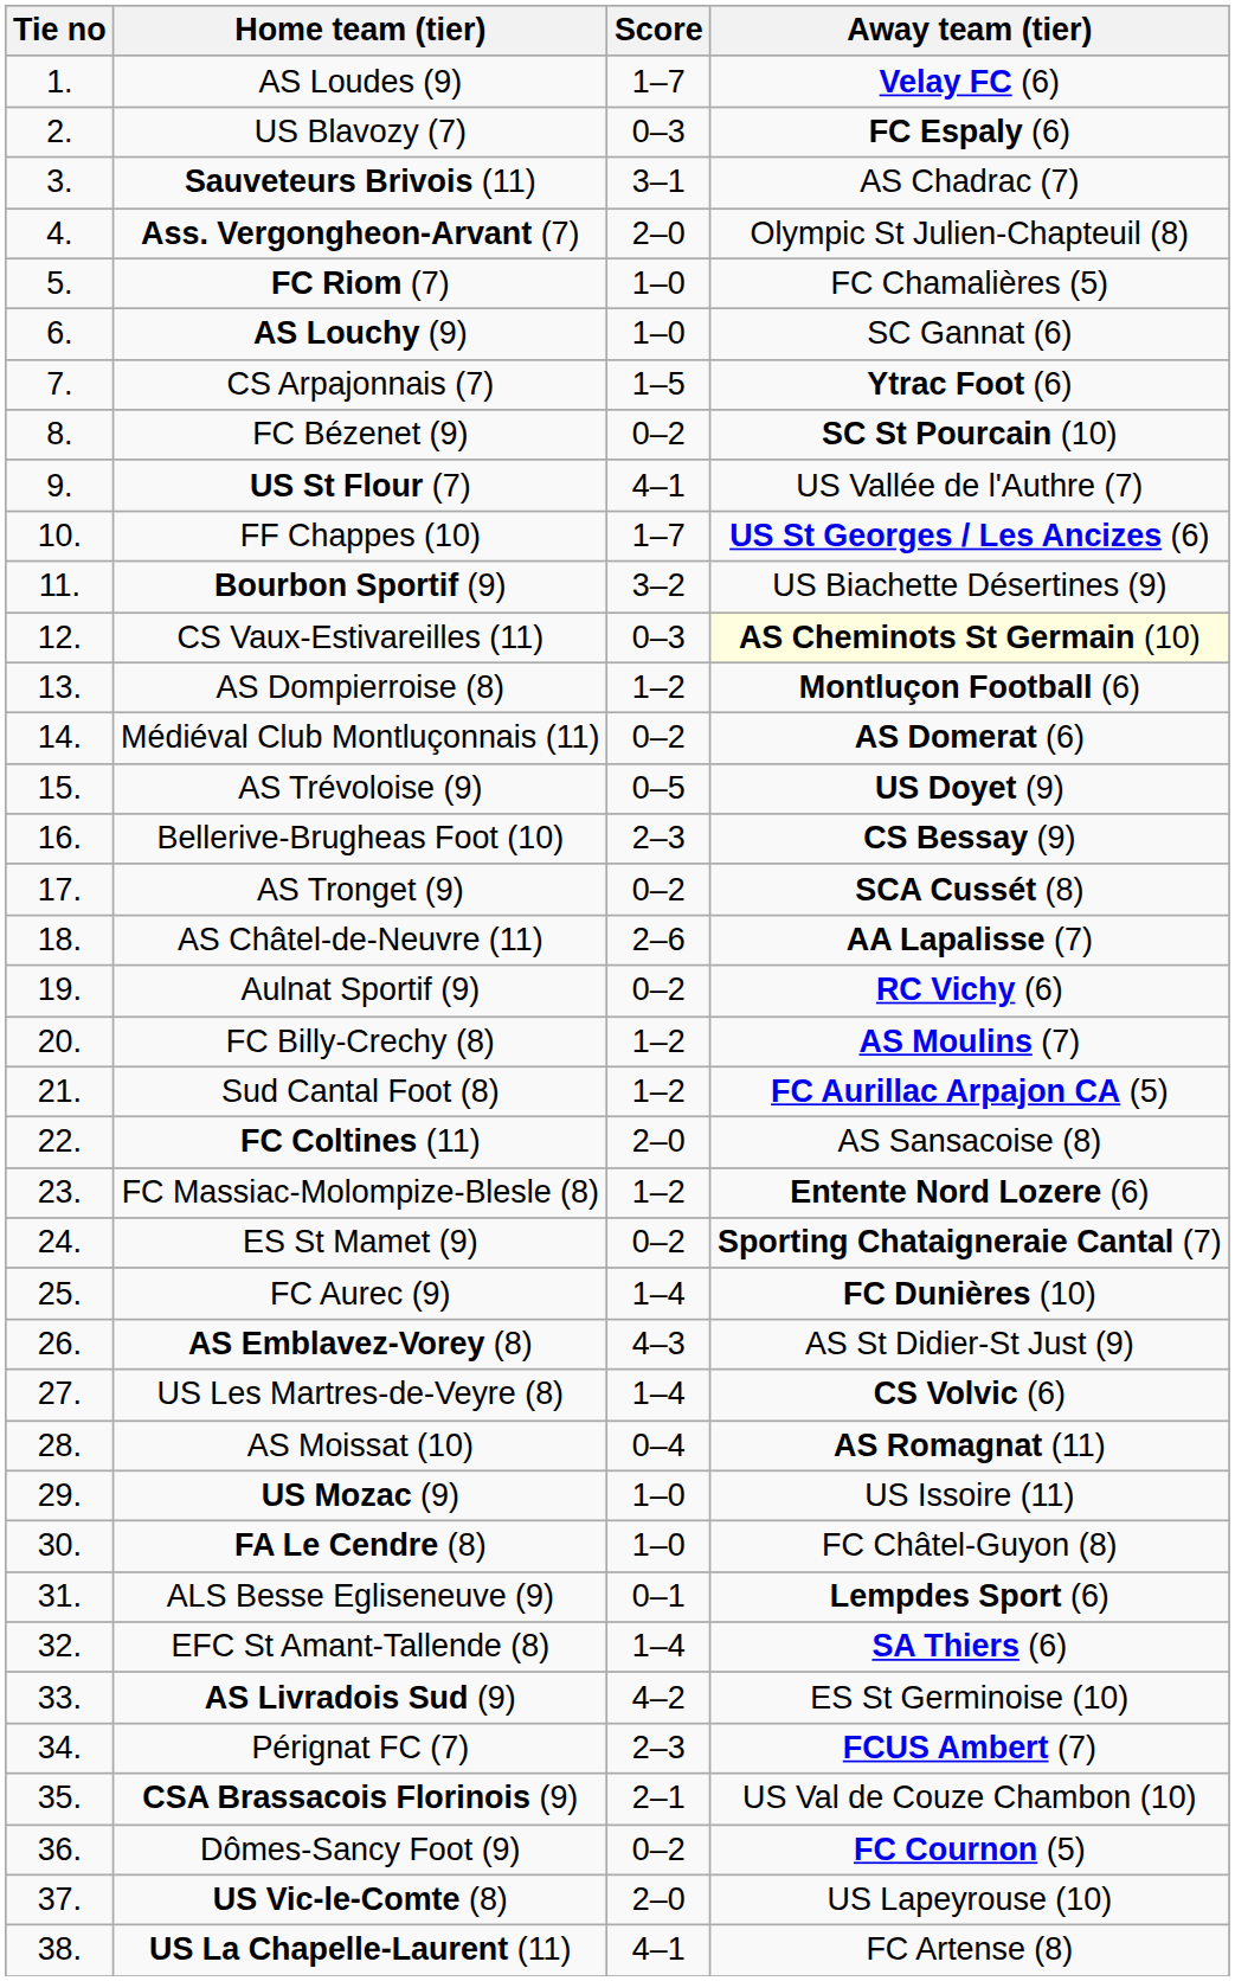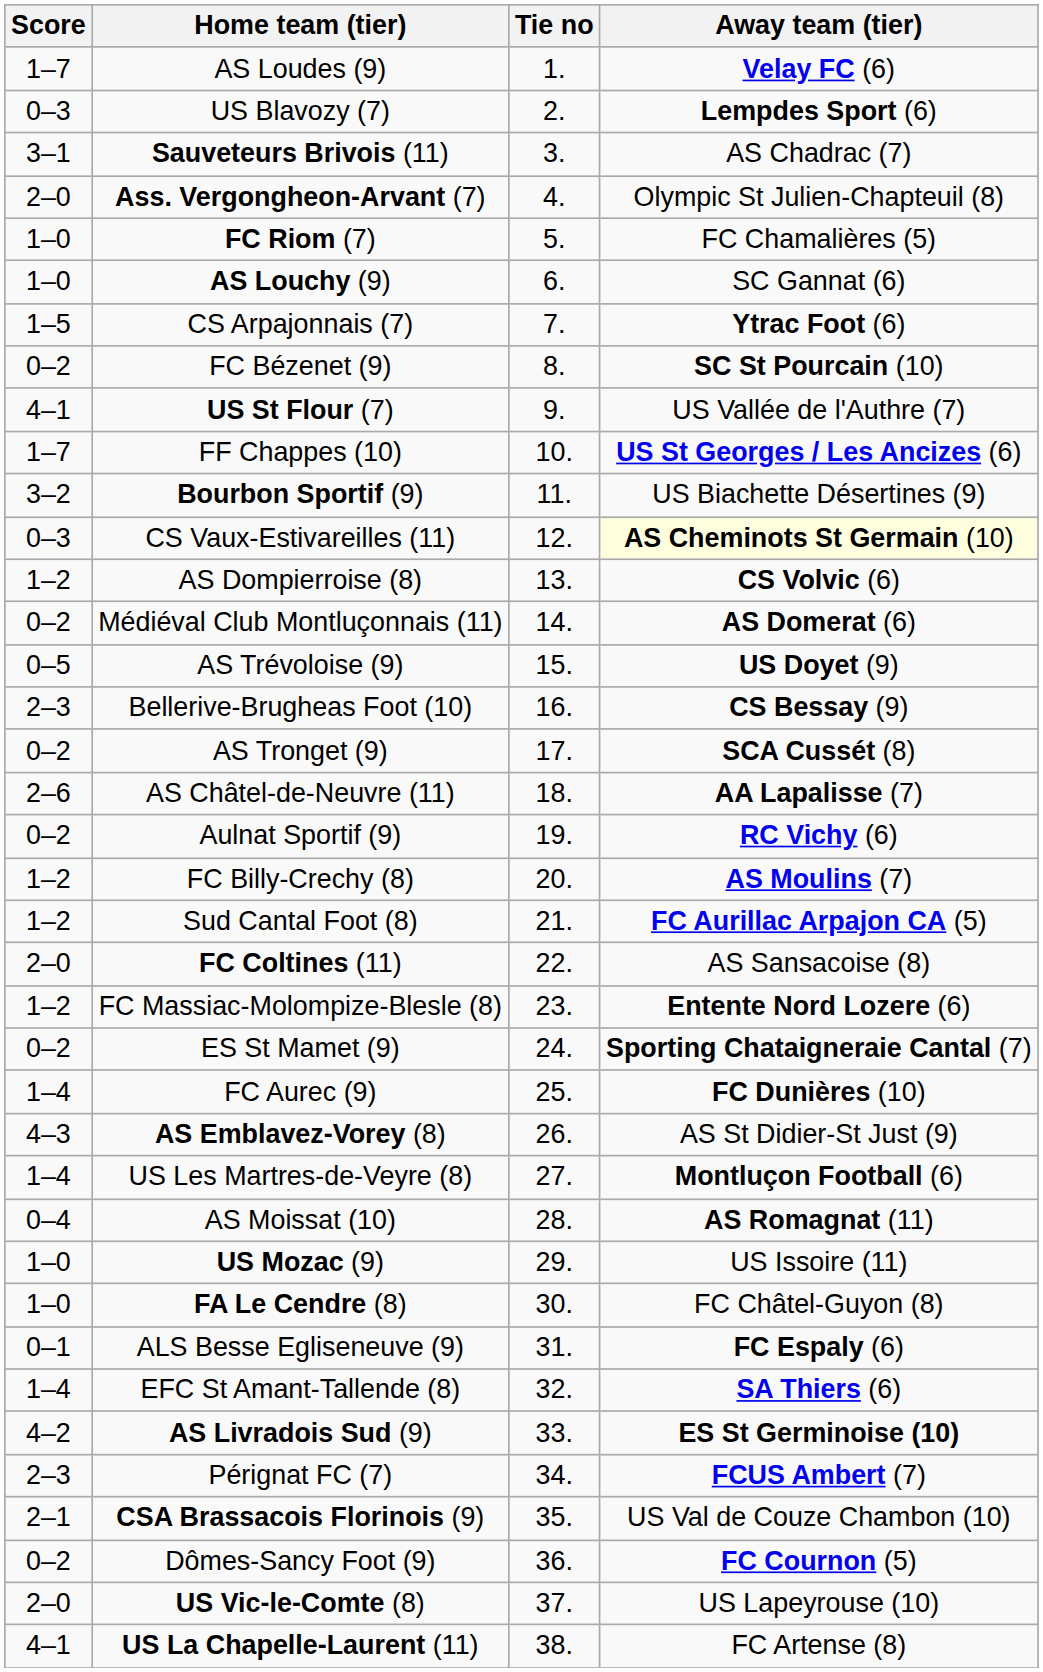columns swapped: Tie no <-> Score
US Blavozy (7) | Away team (tier): FC Espaly (6) -> Lempdes Sport (6)
AS Dompierroise (8) | Away team (tier): Montluçon Football (6) -> CS Volvic (6)
US Les Martres-de-Veyre (8) | Away team (tier): CS Volvic (6) -> Montluçon Football (6)
ALS Besse Egliseneuve (9) | Away team (tier): Lempdes Sport (6) -> FC Espaly (6)
AS Livradois Sud (9) | Away team (tier): normal -> bold
